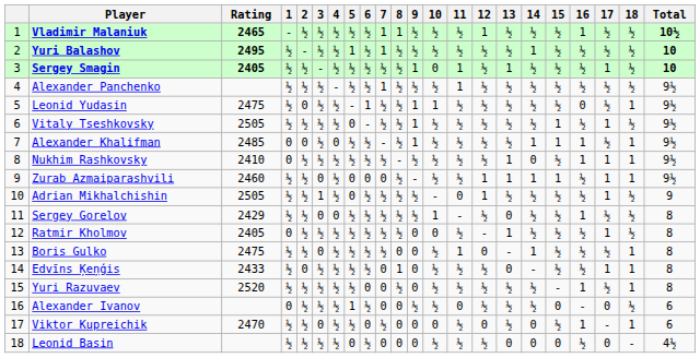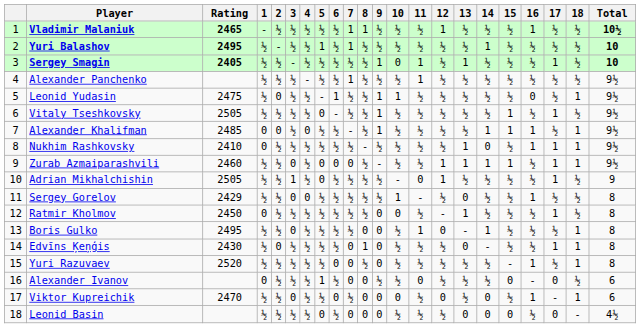Ratmir Kholmov | Rating: 2405 -> 2450
Boris Gulko | Rating: 2475 -> 2495
Edvīns Ķeņģis | Rating: 2433 -> 2430
